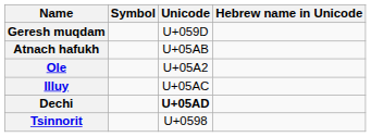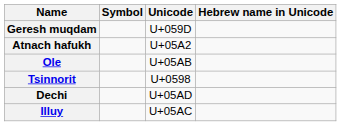Atnach hafukh | Unicode: U+05AB -> U+05A2
Ole | Unicode: U+05A2 -> U+05AB
rows swapped: Illuy <-> Tsinnorit
Dechi | Unicode: bold -> normal
